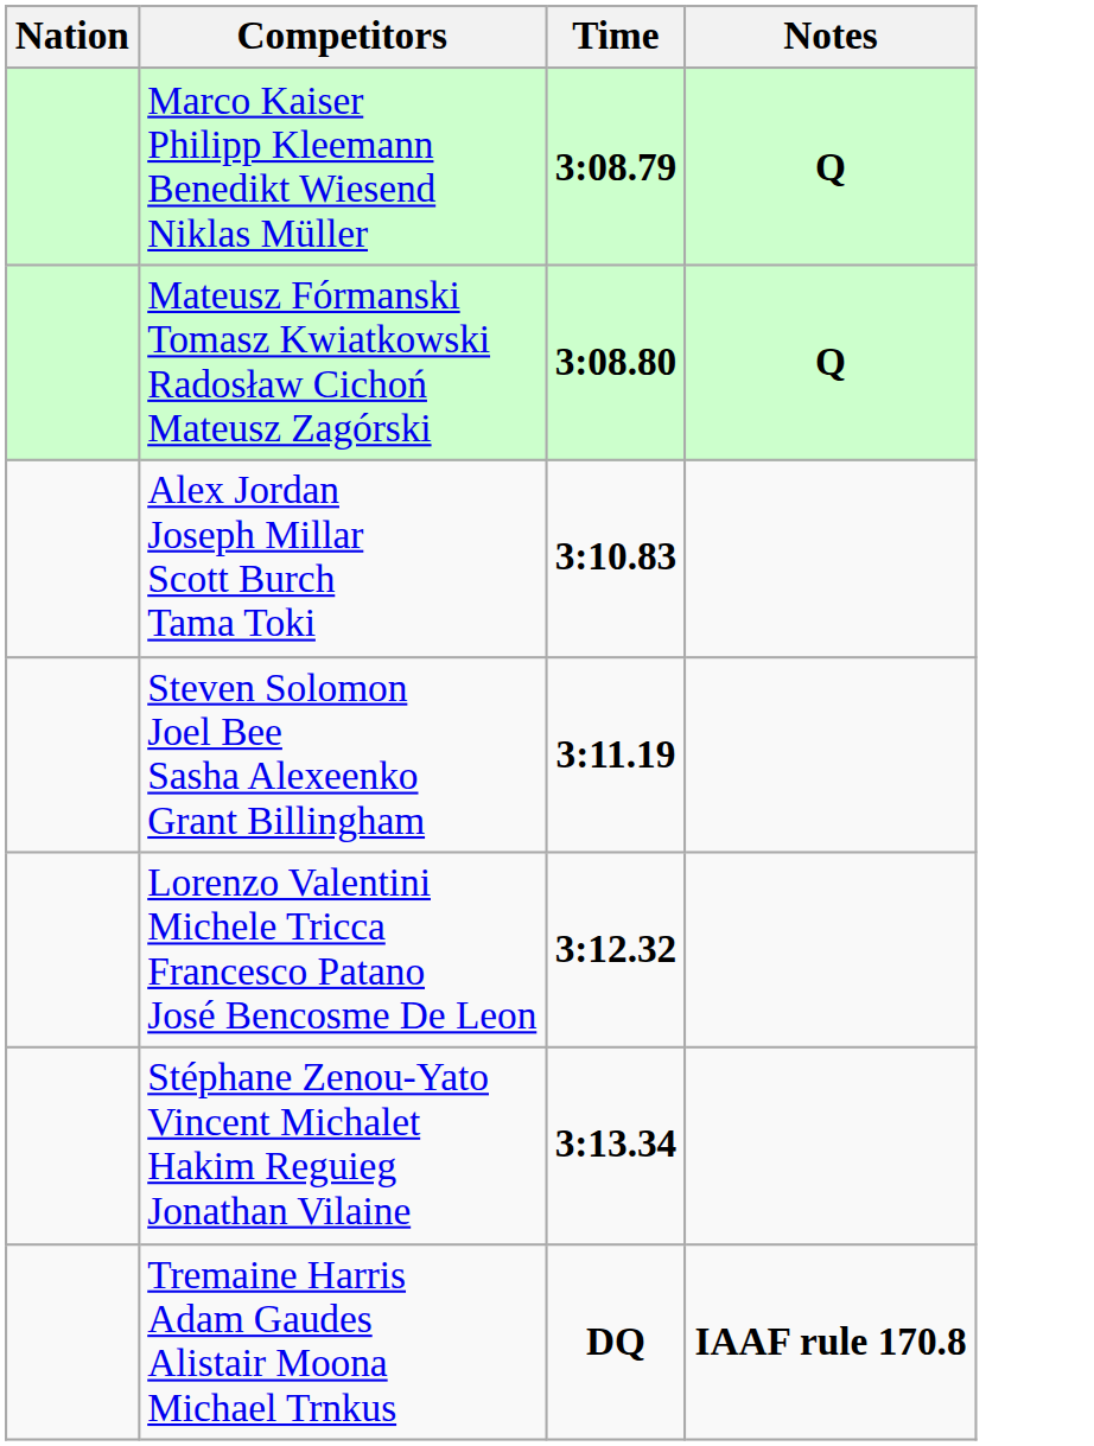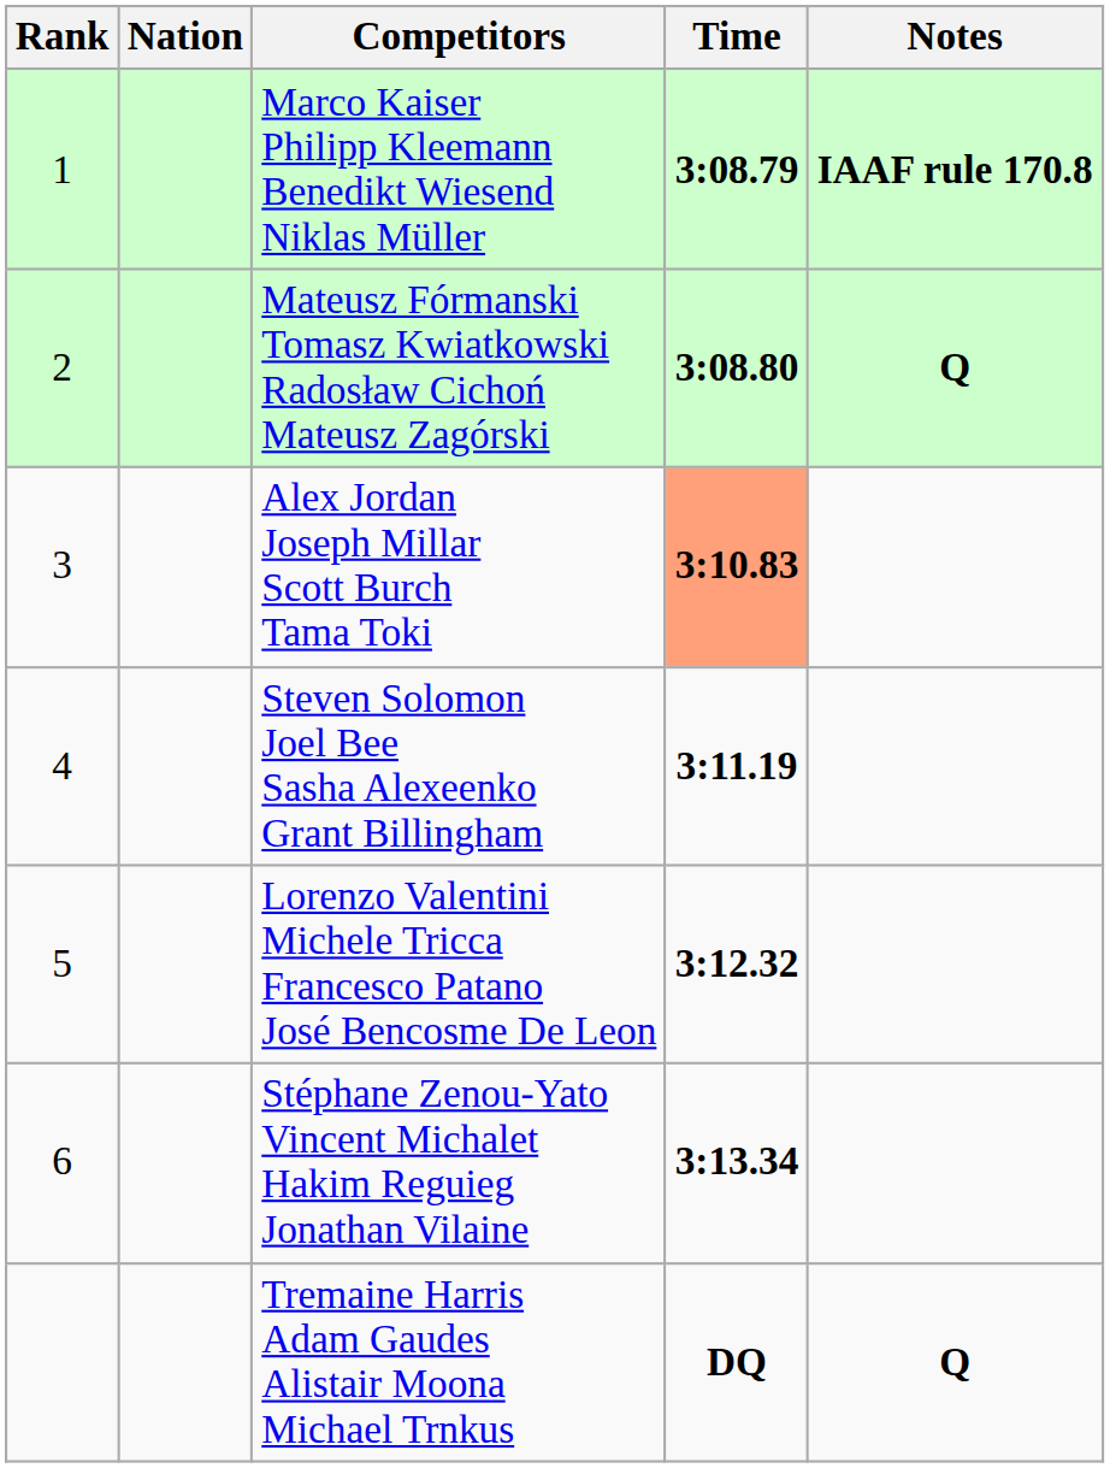+ column: Rank | 1 | 2 | 3 | 4 | 5 | 6
Marco Kaiser Philipp Kleemann Benedikt Wiesend Niklas Müller | Notes: Q -> IAAF rule 170.8
Alex Jordan Joseph Millar Scott Burch Tama Toki | Time: no background -> lightsalmon background
Tremaine Harris Adam Gaudes Alistair Moona Michael Trnkus | Notes: IAAF rule 170.8 -> Q
